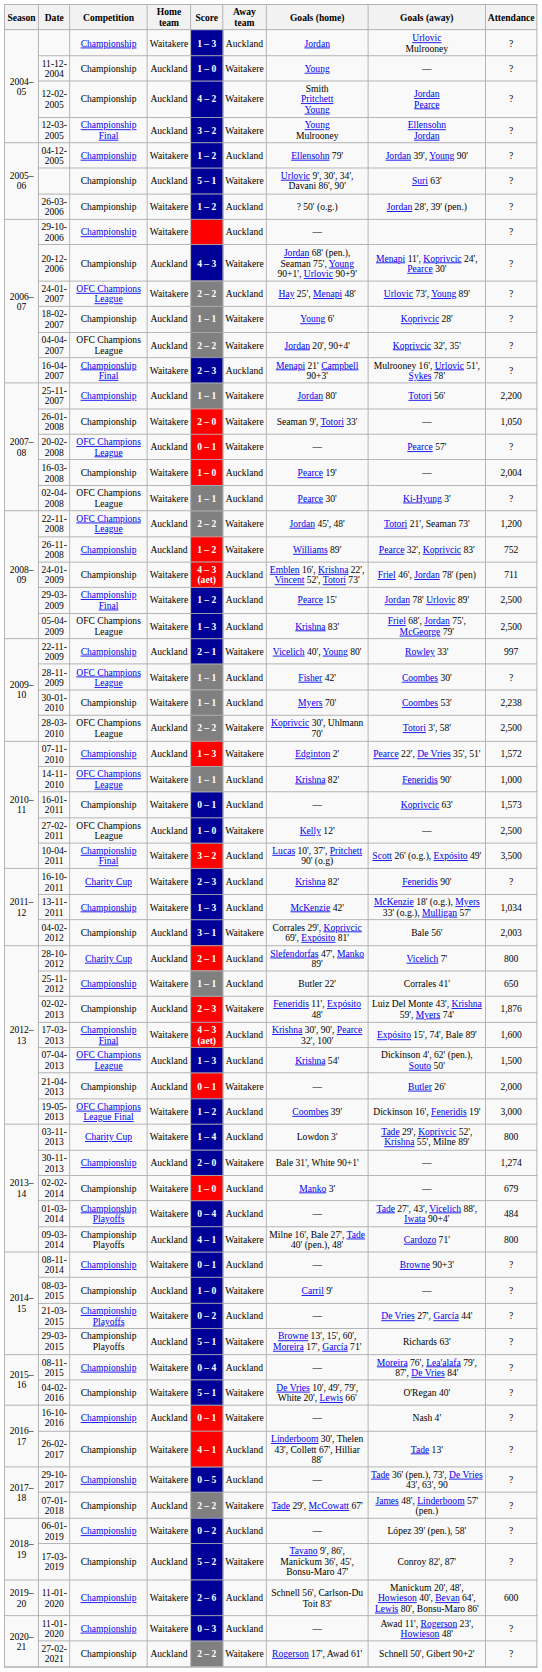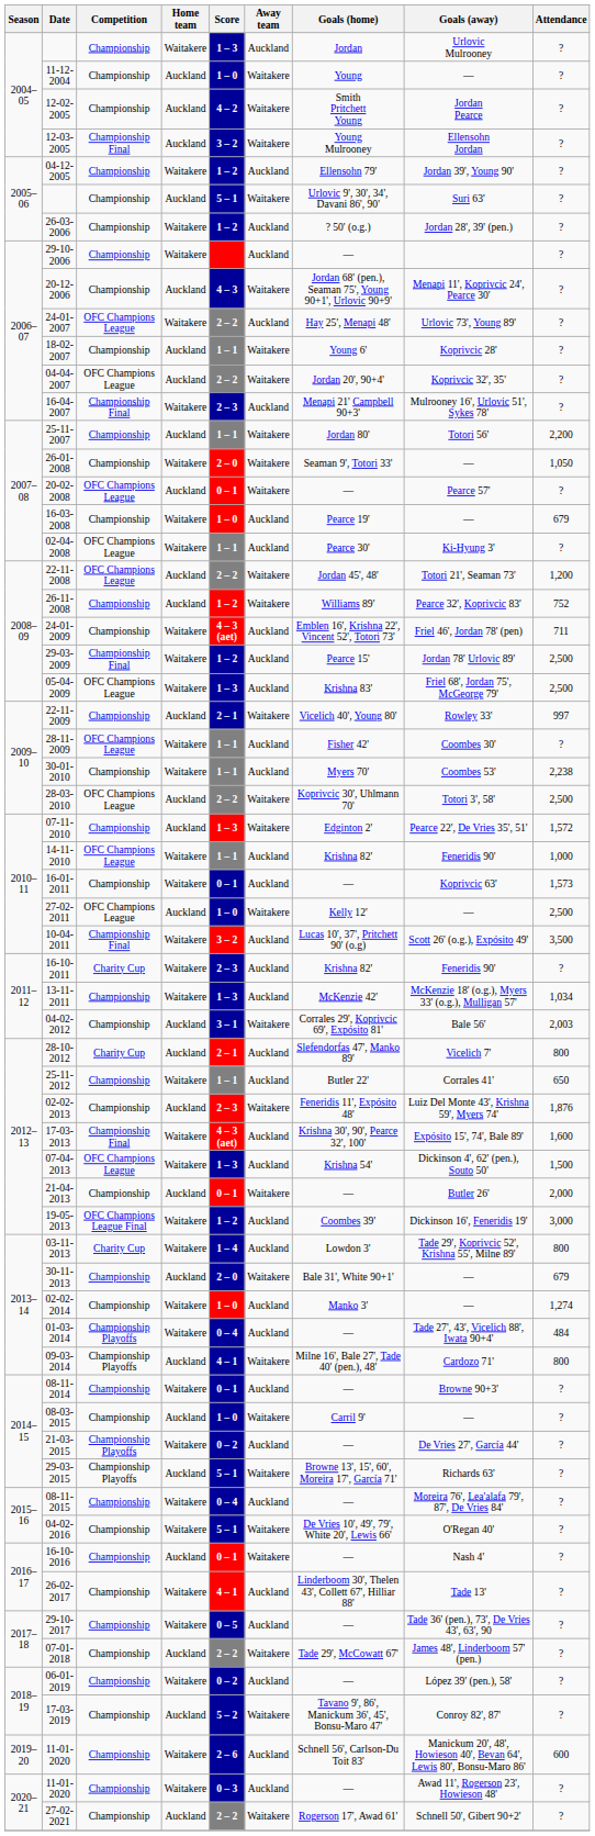16-03-2008 | Attendance: 2,004 -> 679
07-04-2013 | Home team: Auckland -> Waitakere
30-11-2013 | Attendance: 1,274 -> 679
02-02-2014 | Attendance: 679 -> 1,274
